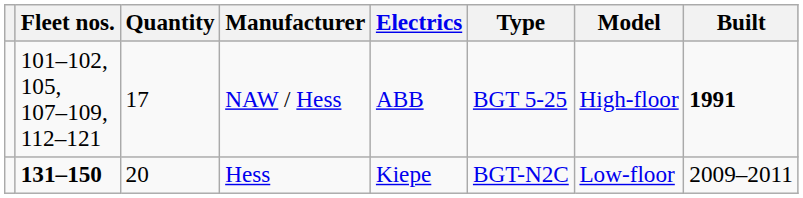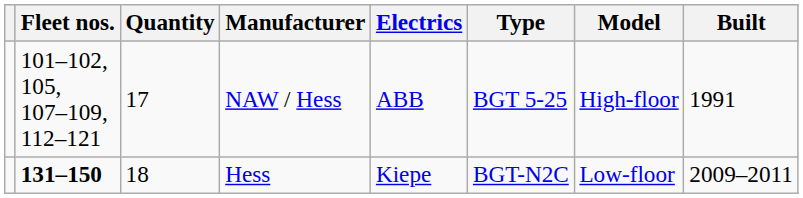NAW / Hess | Built: bold -> normal
Hess | Quantity: 20 -> 18
